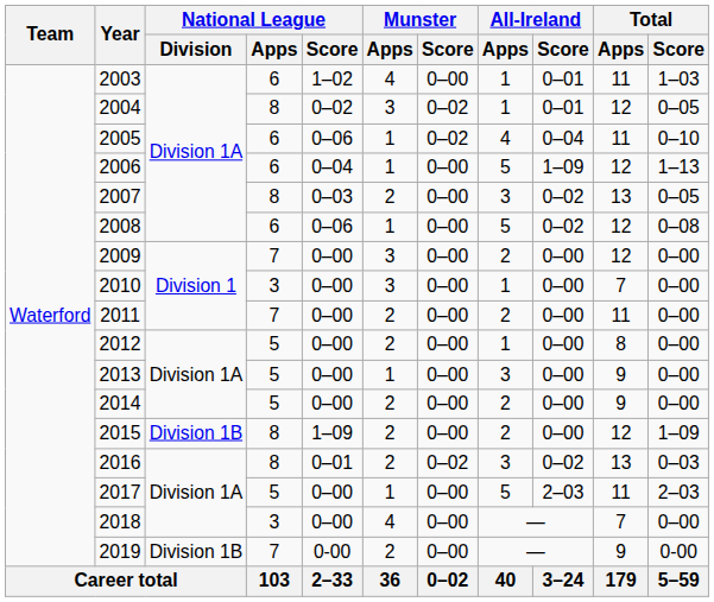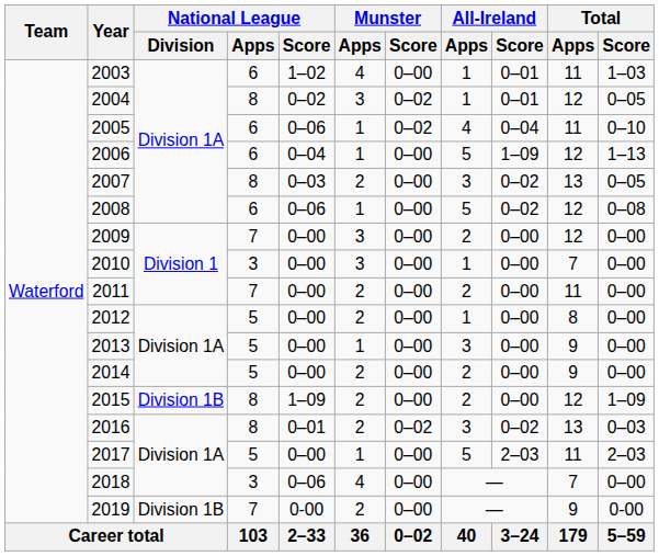2018 | National League / Score: 0–00 -> 0–06
